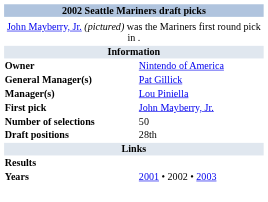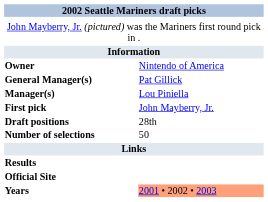rows swapped: Draft positions <-> Number of selections
+ row: Official Site
Years | column 2: no background -> lightsalmon background
